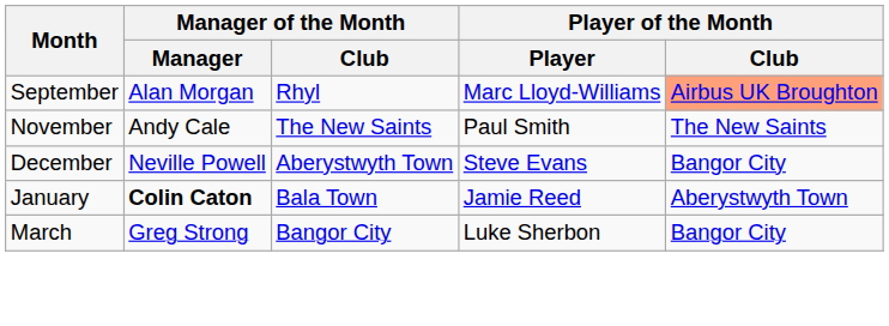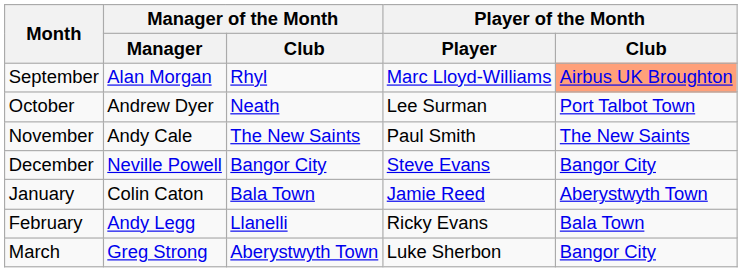+ row: October | Andrew Dyer | Neath | Lee Surman | Port Talbot Town
December | Manager of the Month / Club: Aberystwyth Town -> Bangor City
January | Manager of the Month / Manager: bold -> normal
+ row: February | Andy Legg | Llanelli | Ricky Evans | Bala Town
March | Manager of the Month / Club: Bangor City -> Aberystwyth Town
